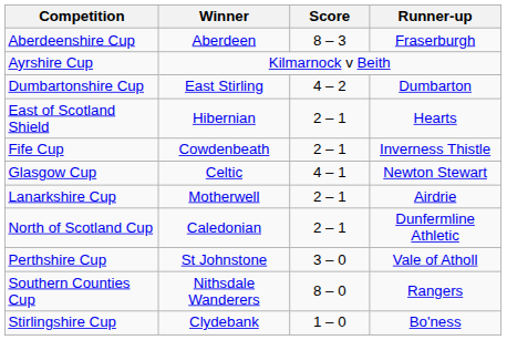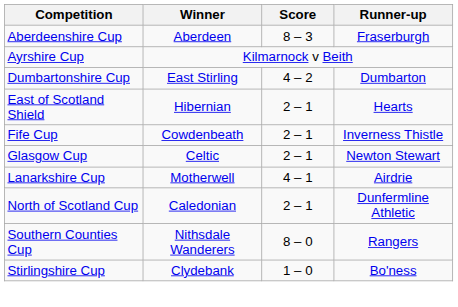Glasgow Cup | Score: 4 – 1 -> 2 – 1
Lanarkshire Cup | Score: 2 – 1 -> 4 – 1
- row: Perthshire Cup | St Johnstone | 3 – 0 | Vale of Atholl
